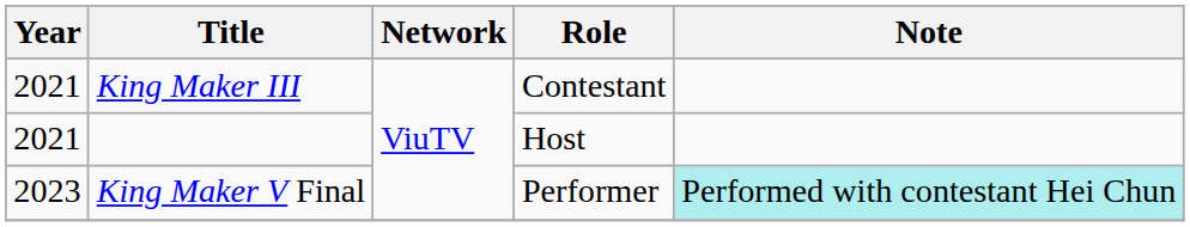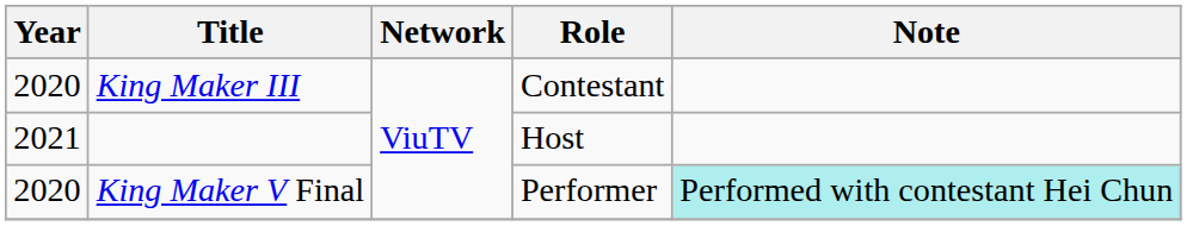King Maker III | Year: 2021 -> 2020
King Maker V Final | Year: 2023 -> 2020
